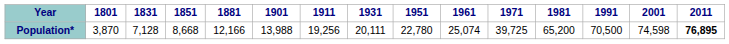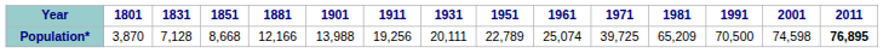Population* | 1951: 22,780 -> 22,789
Population* | 1981: 65,200 -> 65,209
